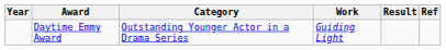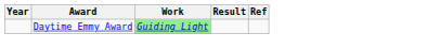- column: Category | Outstanding Younger Actor in a Drama Series
Daytime Emmy Award | Work: no background -> lightgreen background
